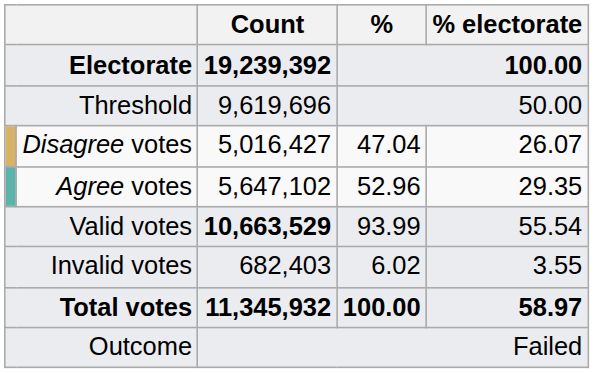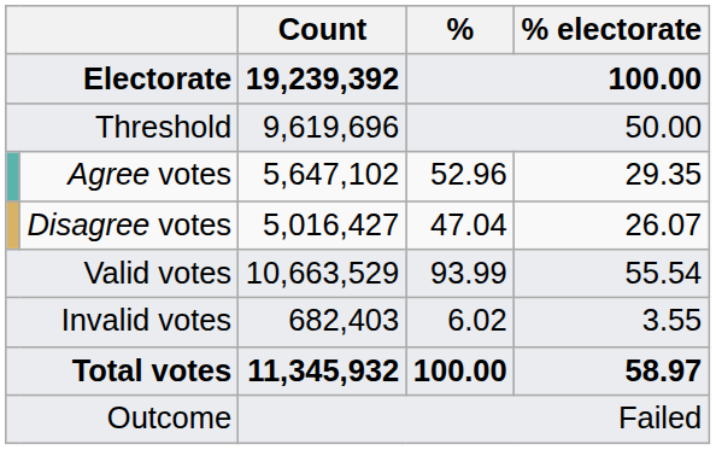rows swapped: Agree votes <-> Disagree votes
Valid votes | Count: bold -> normal
